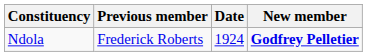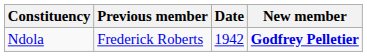Ndola | Date: 1924 -> 1942
